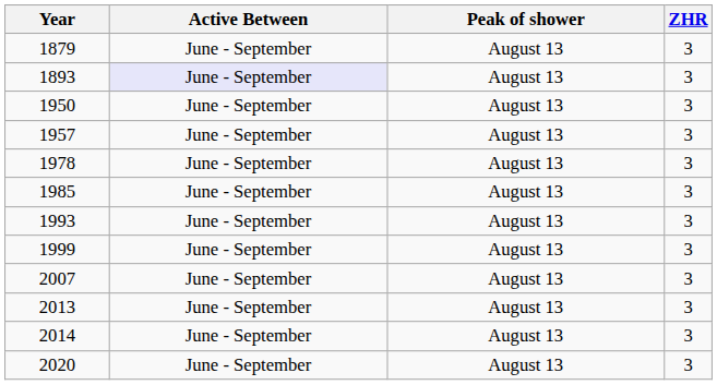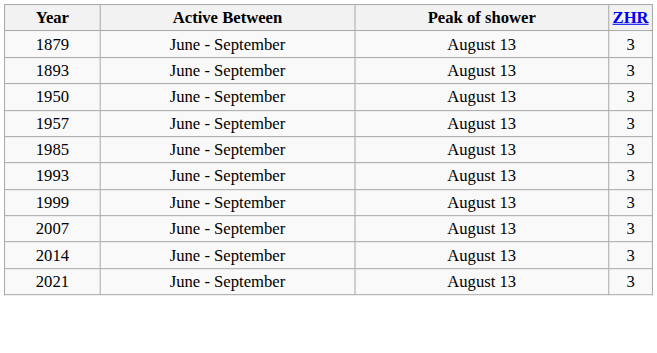1893 | Active Between: lavender background -> no background
- row: 1978 | June - September | August 13 | 3
- row: 2013 | June - September | August 13 | 3
- row: 2020 | June - September | August 13 | 3
+ row: 2021 | June - September | August 13 | 3
